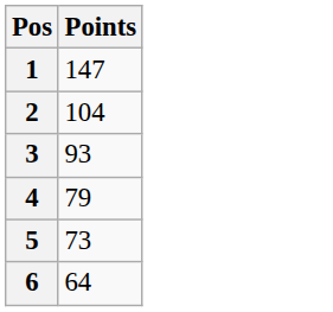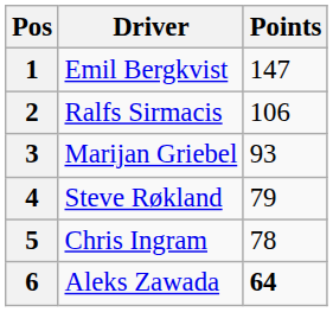+ column: Driver | Emil Bergkvist | Ralfs Sirmacis | Marijan Griebel | Steve Røkland | Chris Ingram | Aleks Zawada
2 | Points: 104 -> 106
5 | Points: 73 -> 78
6 | Points: normal -> bold
